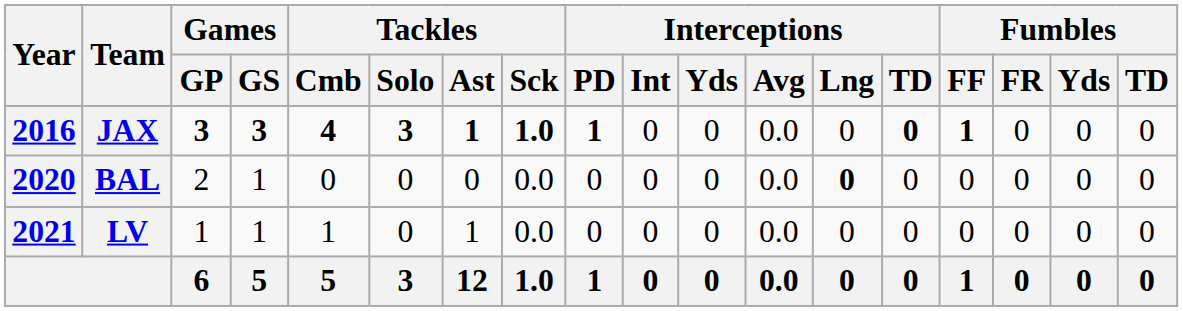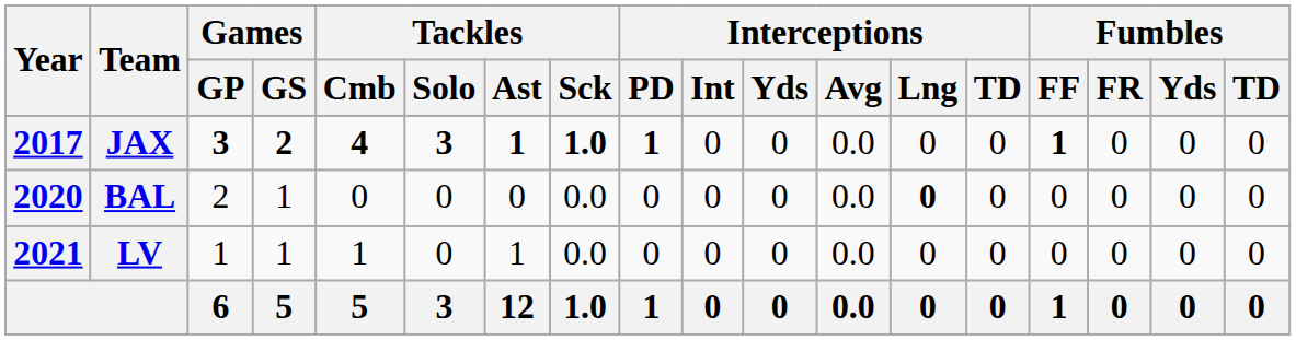JAX | Year: 2016 -> 2017
JAX | Games / GS: 3 -> 2
JAX | Interceptions / TD: bold -> normal
